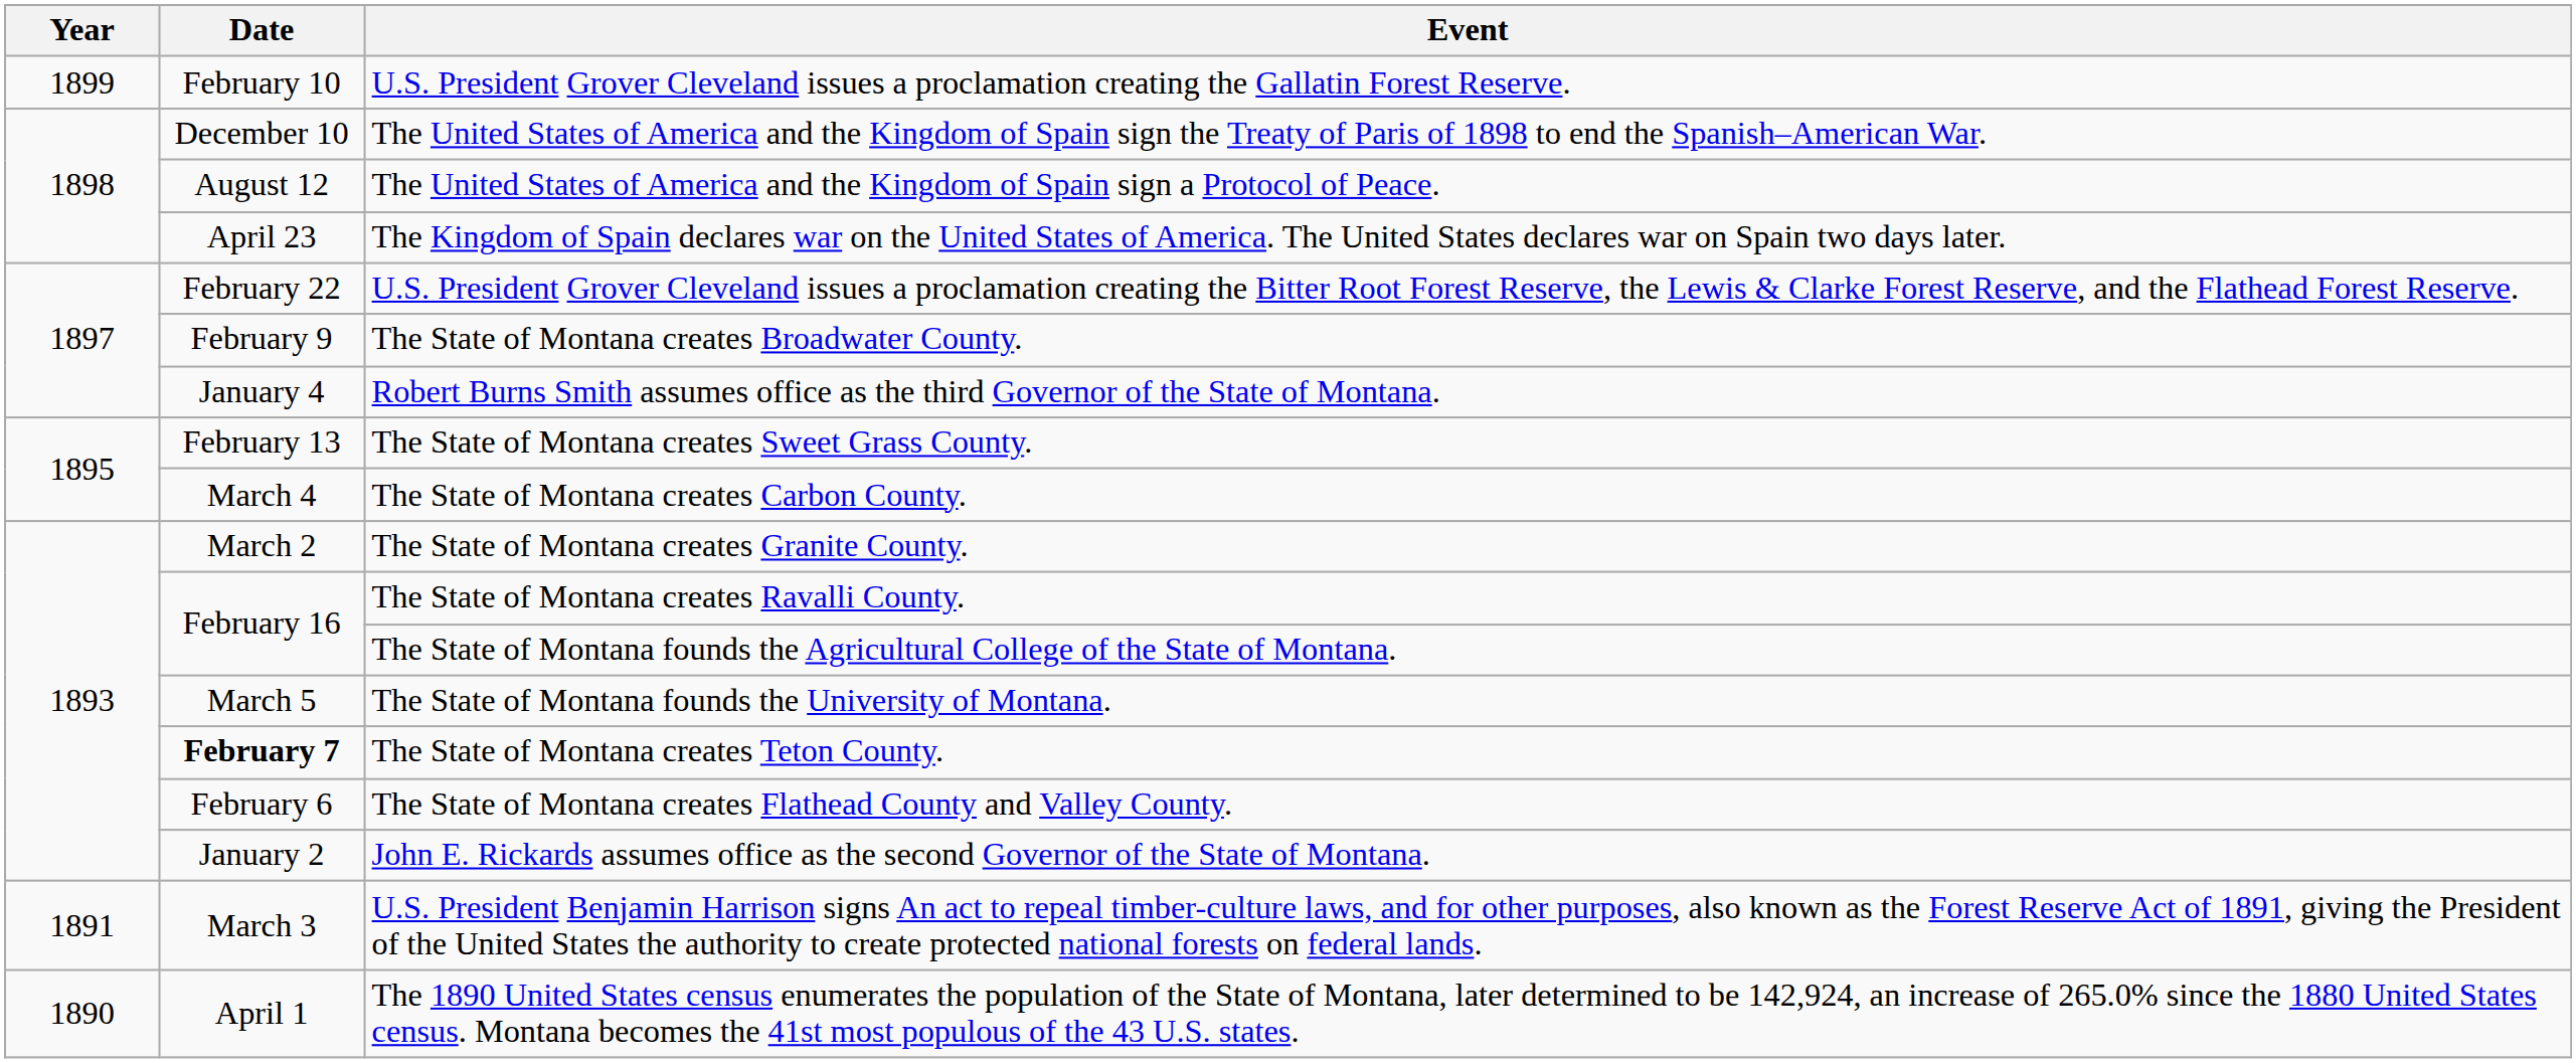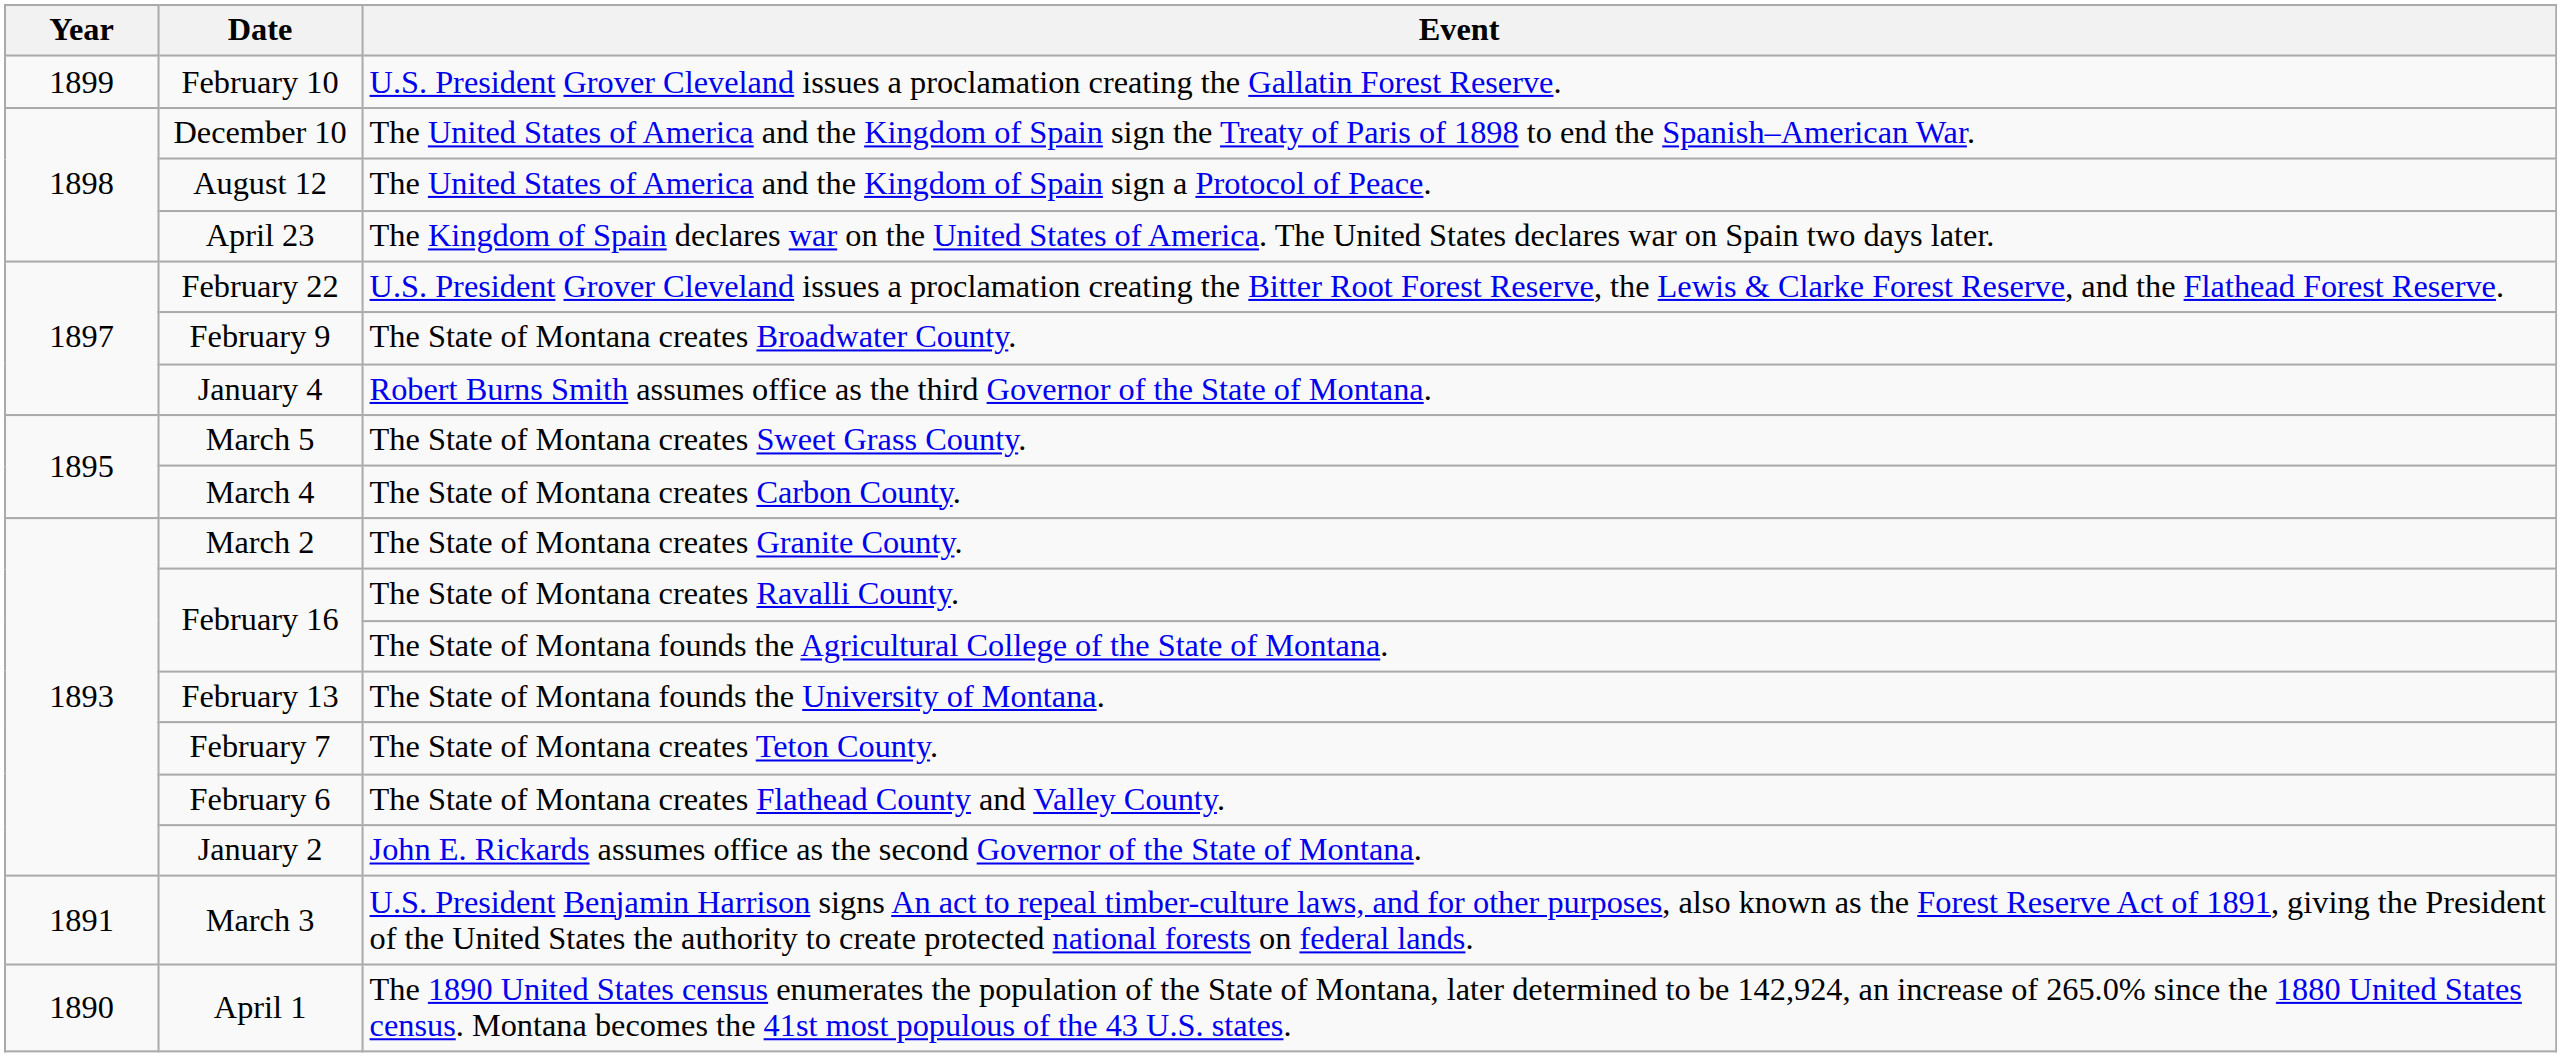The State of Montana creates Sweet Grass County. | Date: February 13 -> March 5
The State of Montana founds the University of Montana. | Date: March 5 -> February 13
The State of Montana creates Teton County. | Date: bold -> normal
